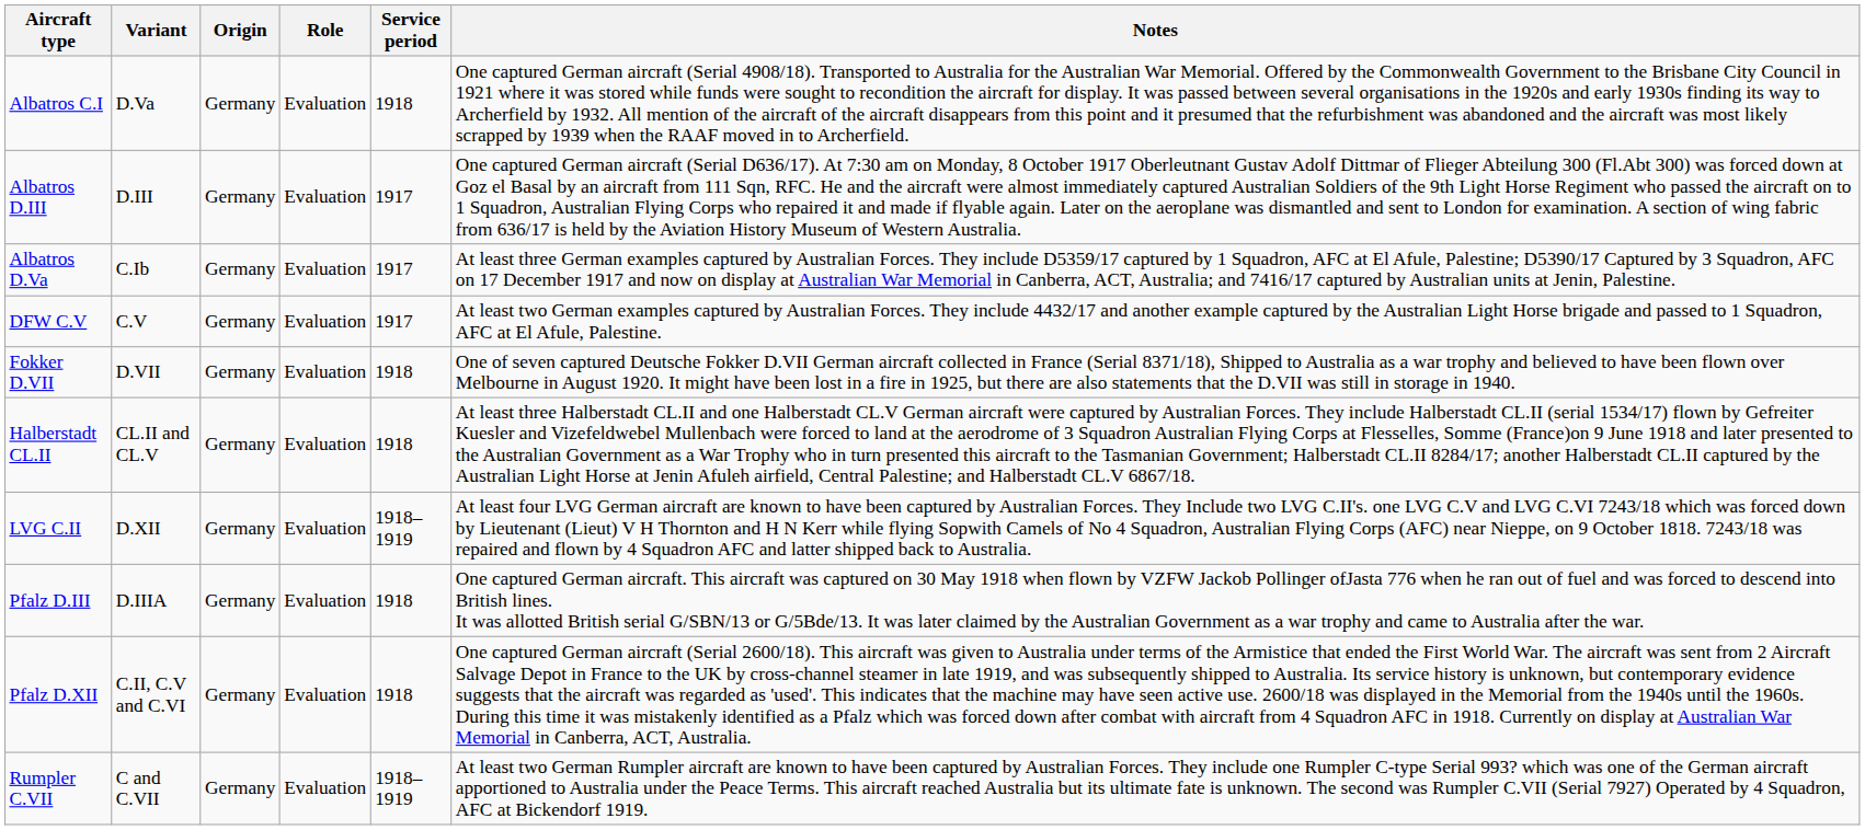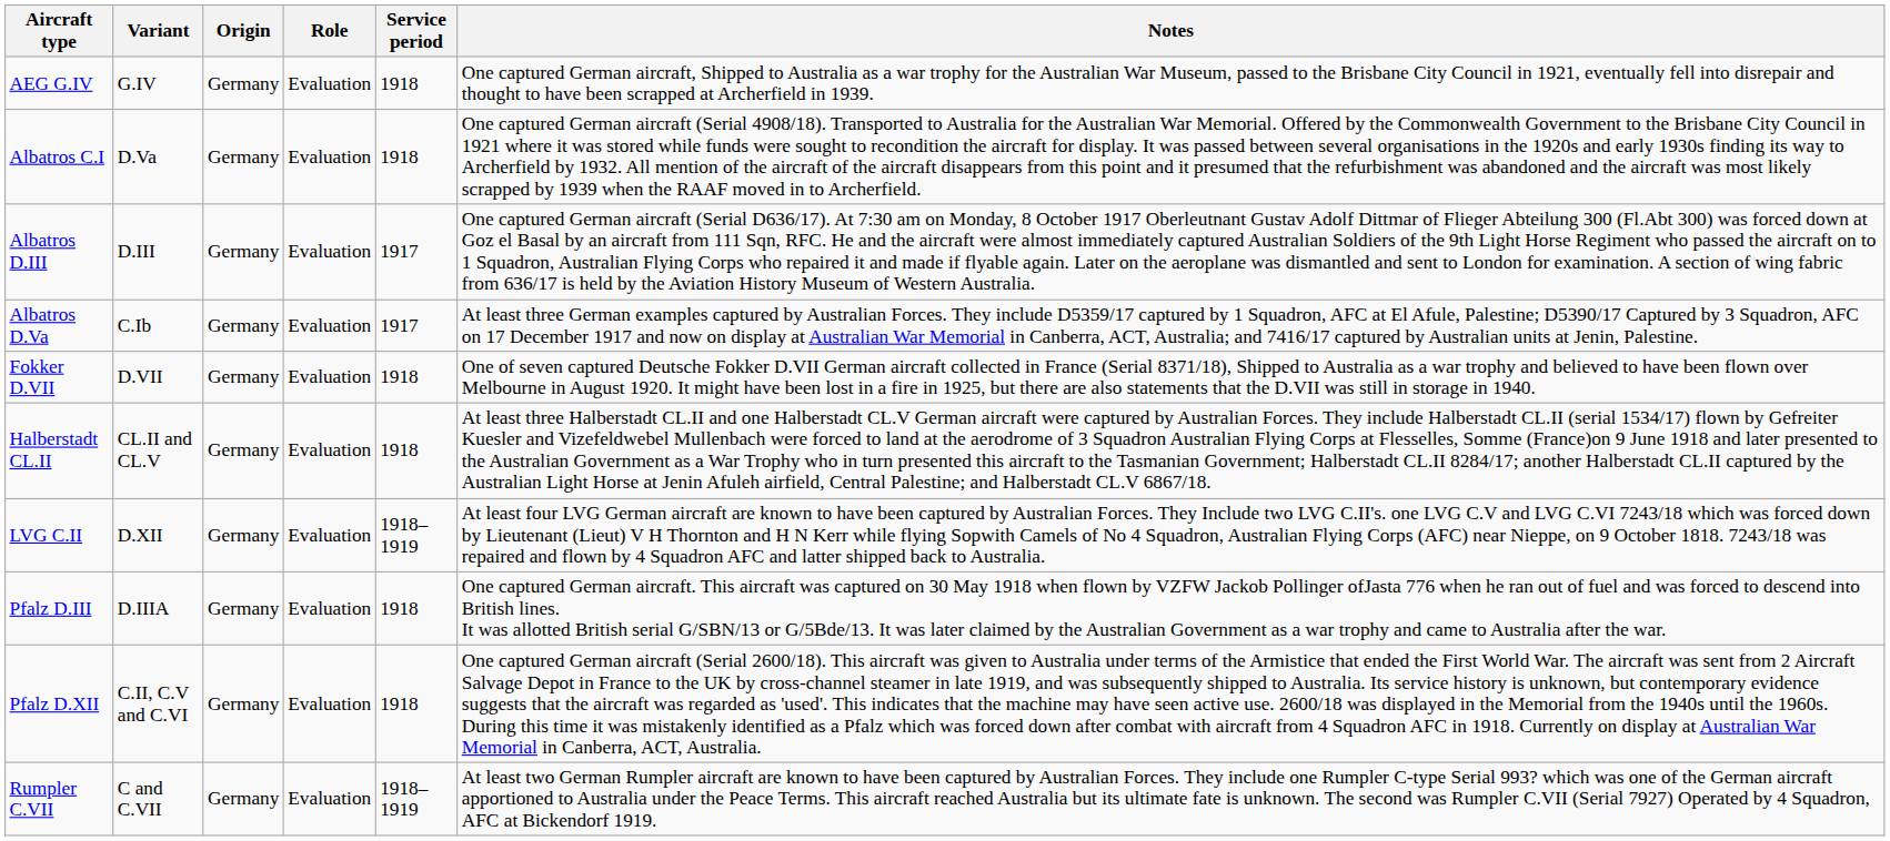+ row: AEG G.IV | G.IV | Germany | Evaluation | 1918 | One captured German aircraft, Shipped to Australia as a war trophy for the Australian War Museum, passed to the Brisbane City Council in 1921, eventually fell into disrepair and thought to have been scrapped at Archerfield in 1939.
- row: DFW C.V | C.V | Germany | Evaluation | 1917 | At least two German examples captured by Australian Forces. They include 4432/17 and another example captured by the Australian Light Horse brigade and passed to 1 Squadron, AFC at El Afule, Palestine.
